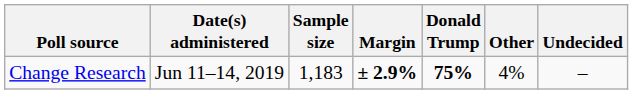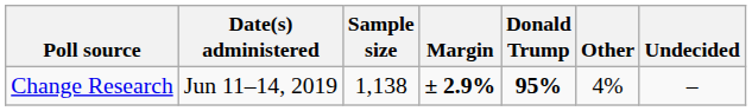Change Research | Sample size: 1,183 -> 1,138
Change Research | Donald Trump: 75% -> 95%
